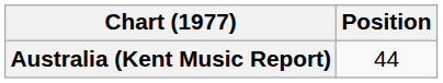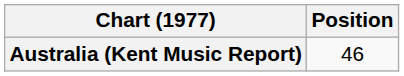Australia (Kent Music Report) | Position: 44 -> 46
